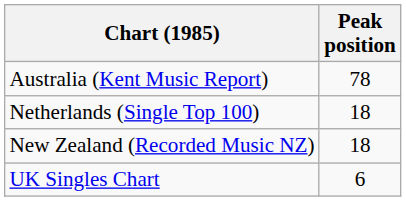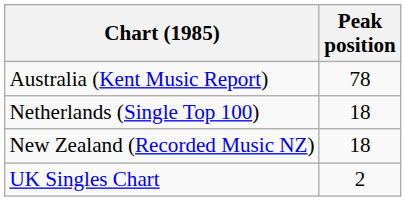UK Singles Chart | Peak position: 6 -> 2
